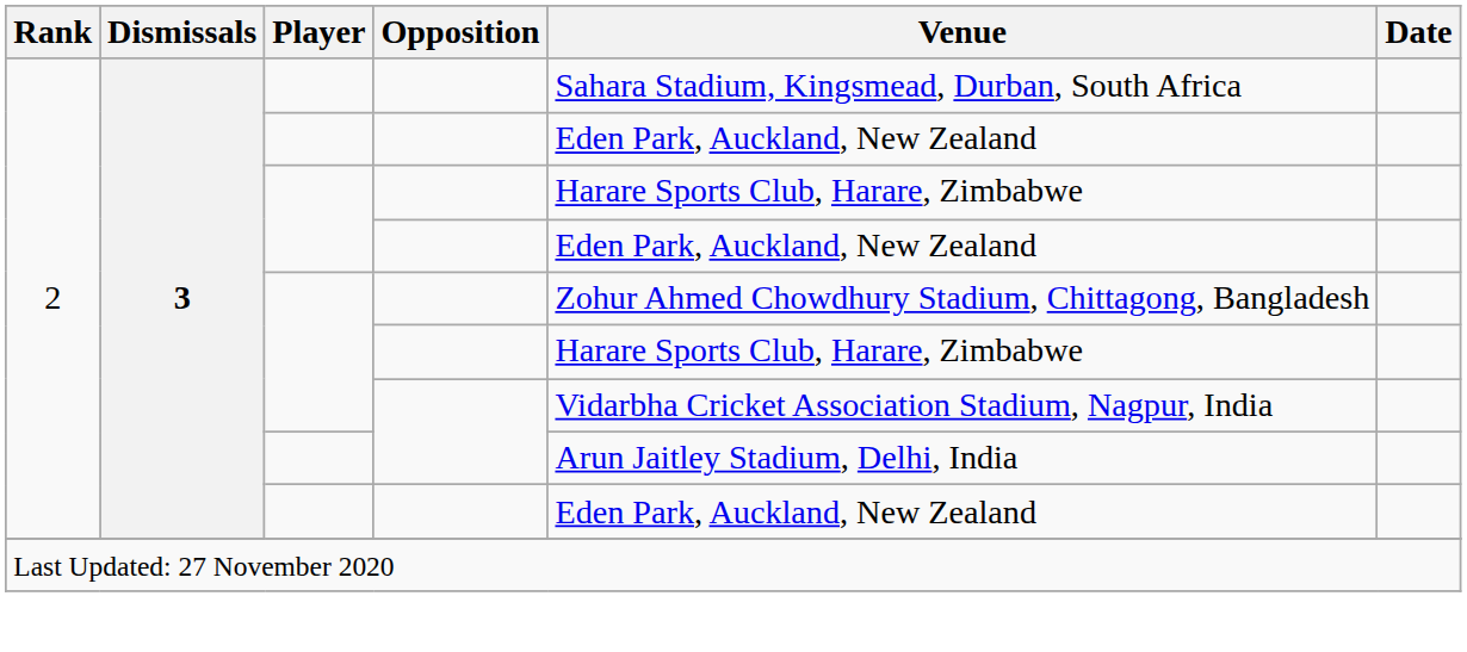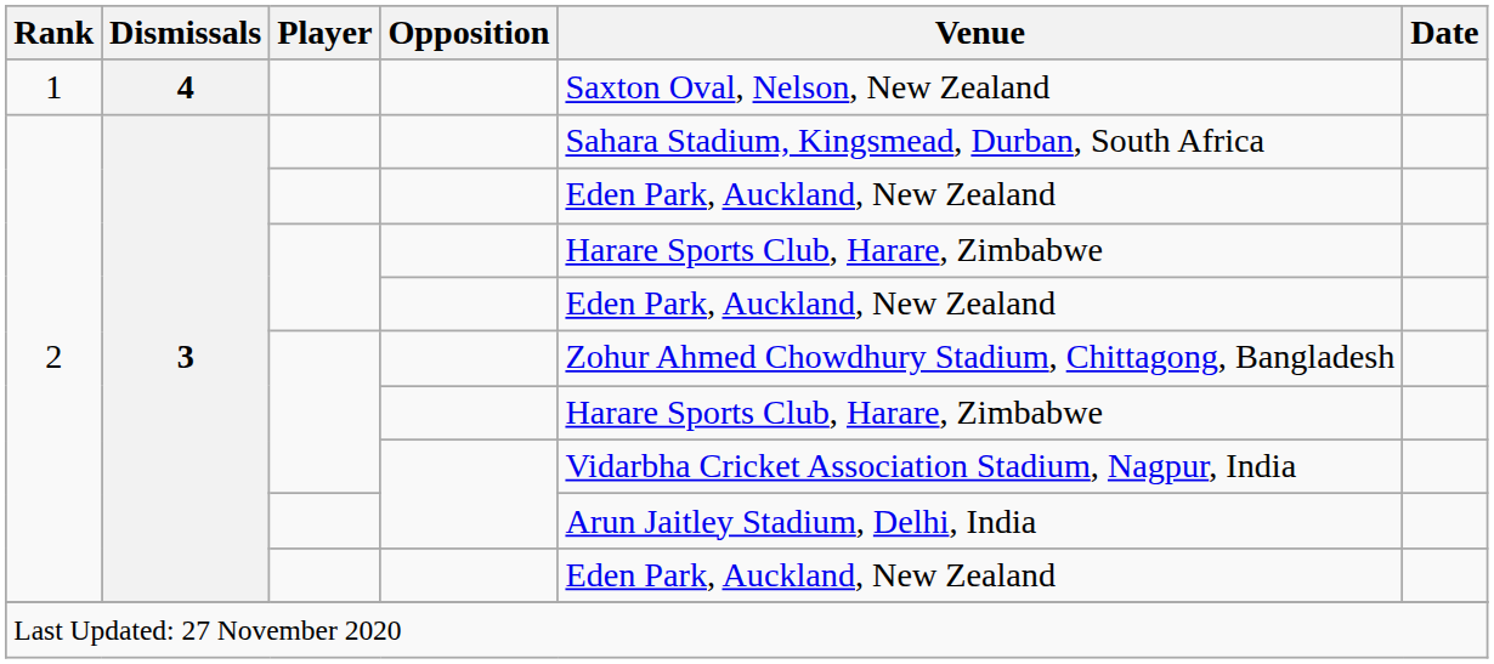+ row: 1 | 4 | Saxton Oval, Nelson, New Zealand
